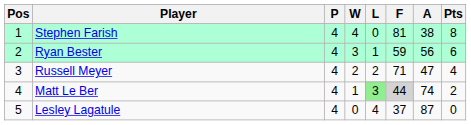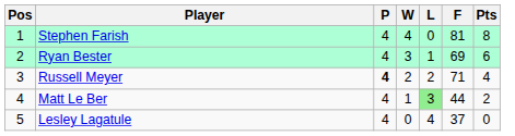- column: A | 38 | 56 | 47 | 74 | 87
Ryan Bester | F: 59 -> 69
Russell Meyer | P: normal -> bold
Matt Le Ber | F: lightgrey background -> no background
